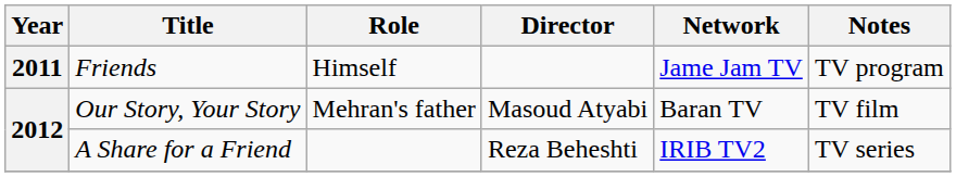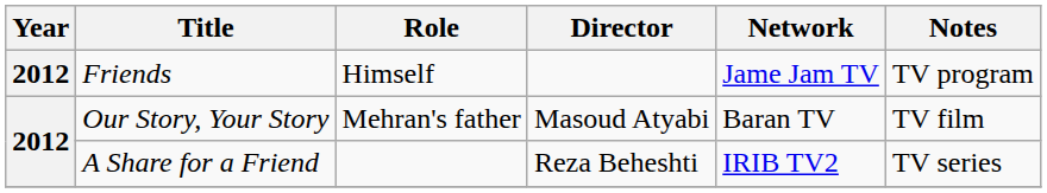Friends | Year: 2011 -> 2012
